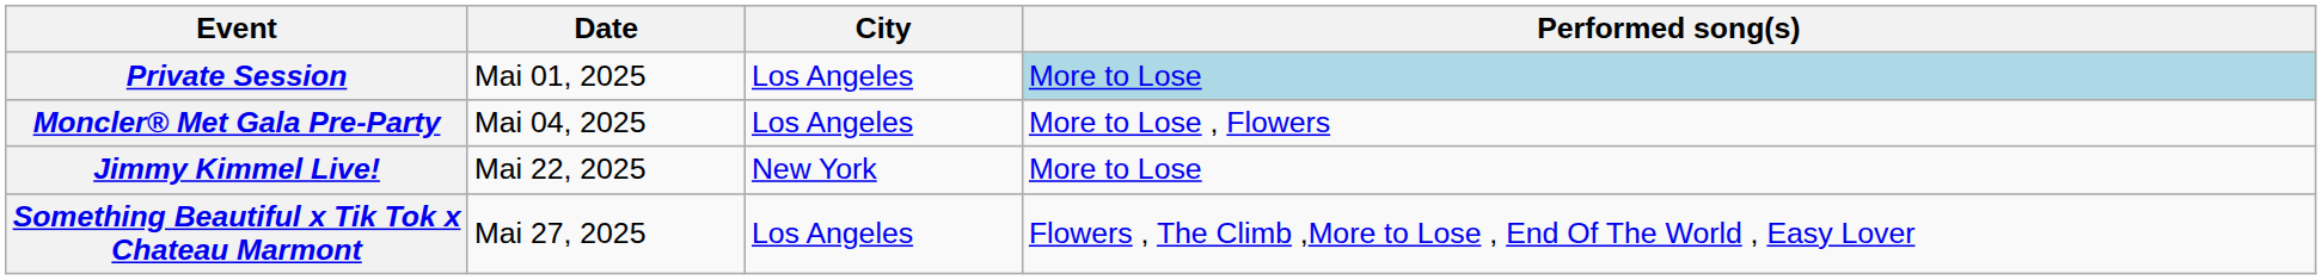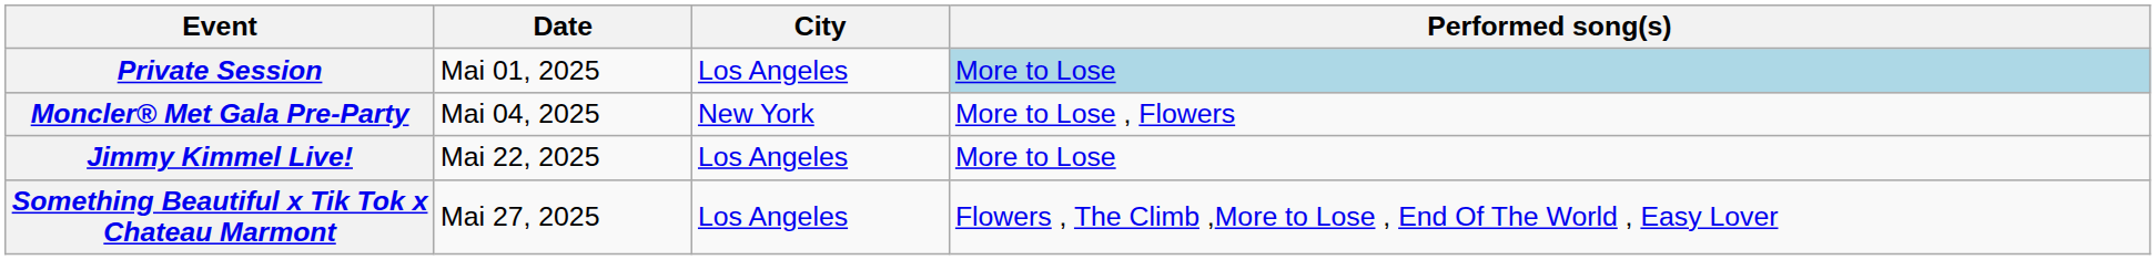Moncler® Met Gala Pre-Party | City: Los Angeles -> New York
Jimmy Kimmel Live! | City: New York -> Los Angeles
